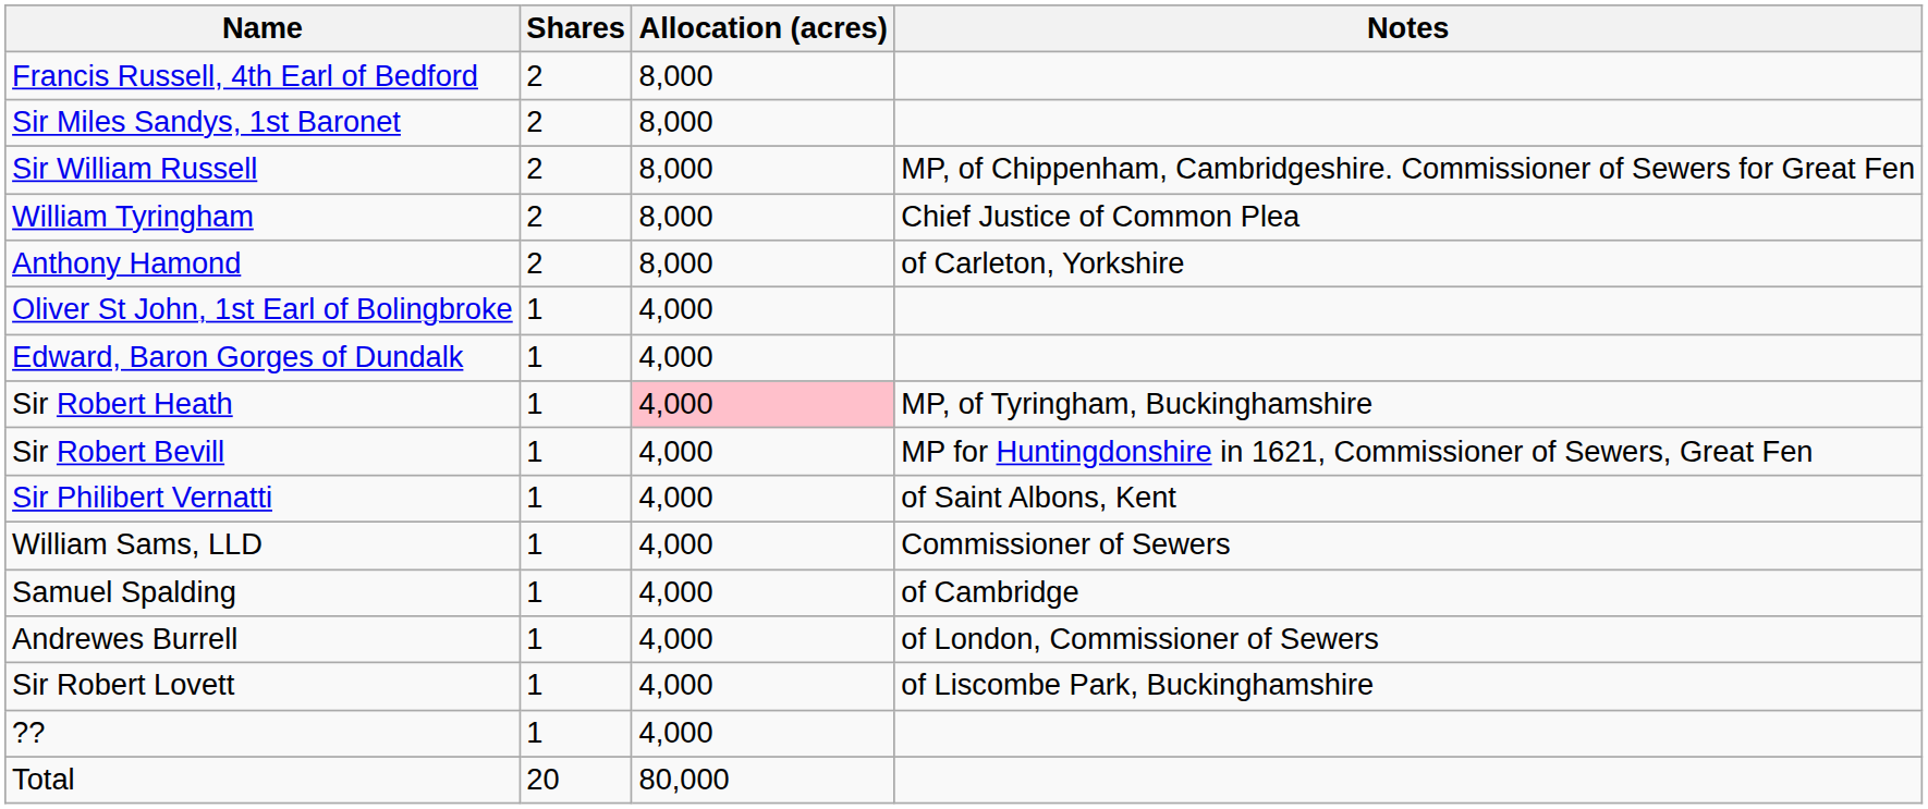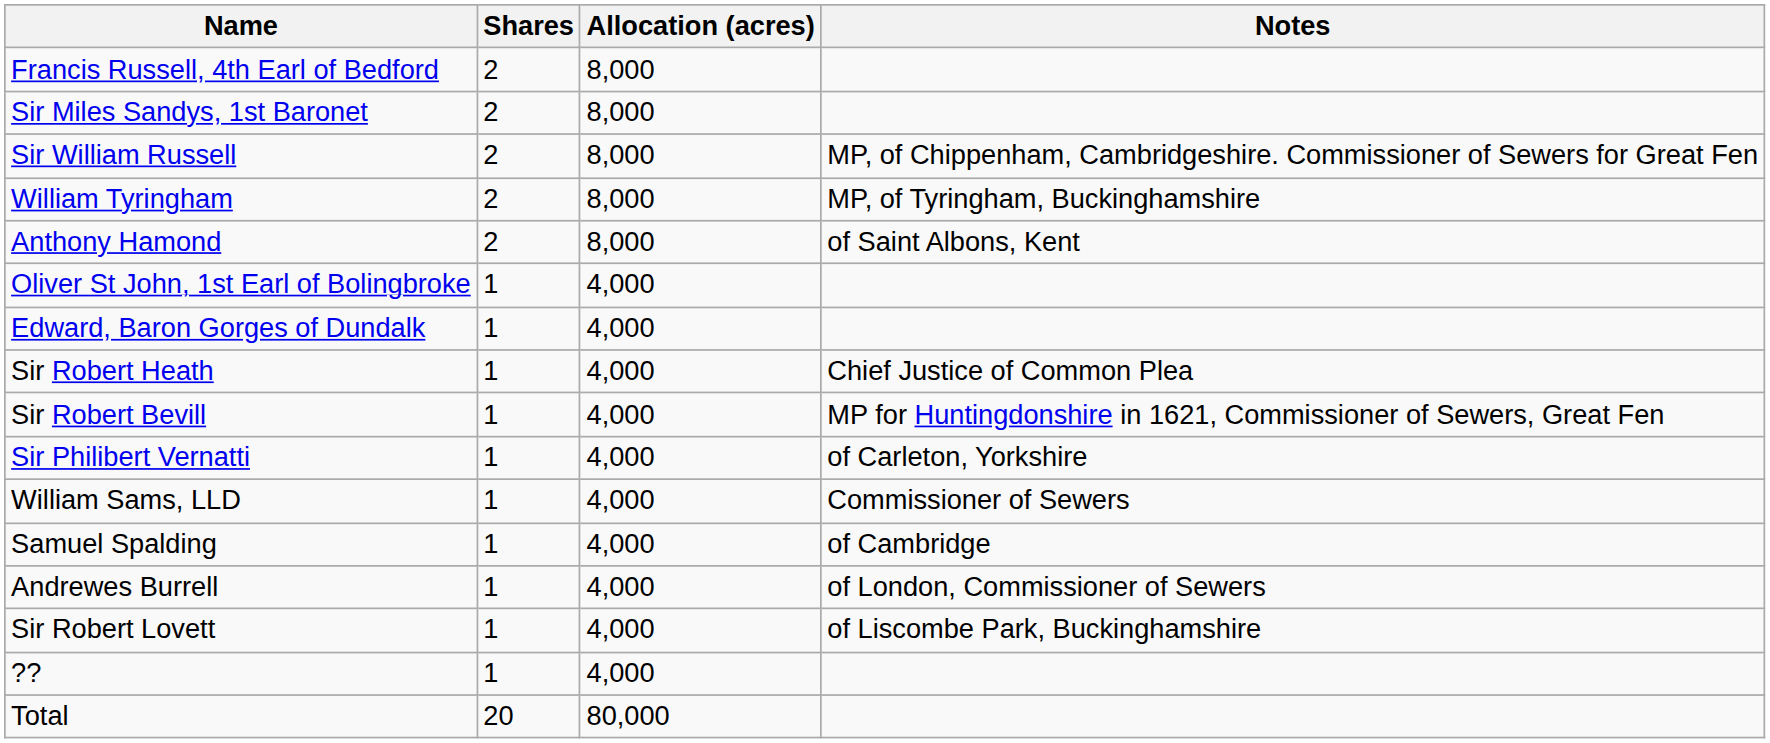William Tyringham | Notes: Chief Justice of Common Plea -> MP, of Tyringham, Buckinghamshire
Anthony Hamond | Notes: of Carleton, Yorkshire -> of Saint Albons, Kent
Sir Robert Heath | Allocation (acres): pink background -> no background
Sir Robert Heath | Notes: MP, of Tyringham, Buckinghamshire -> Chief Justice of Common Plea
Sir Philibert Vernatti | Notes: of Saint Albons, Kent -> of Carleton, Yorkshire
